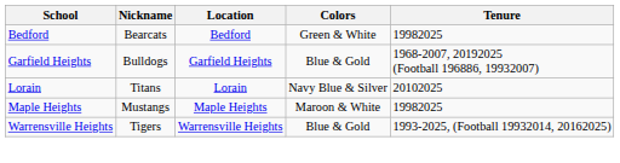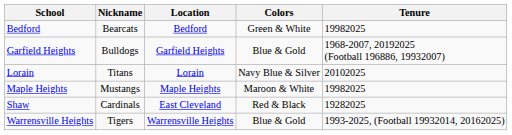+ row: Shaw | Cardinals | East Cleveland | Red & Black | 19282025
